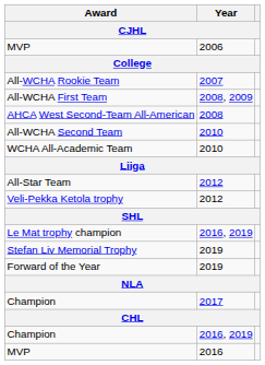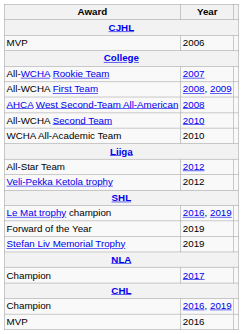rows swapped: Forward of the Year <-> Stefan Liv Memorial Trophy
